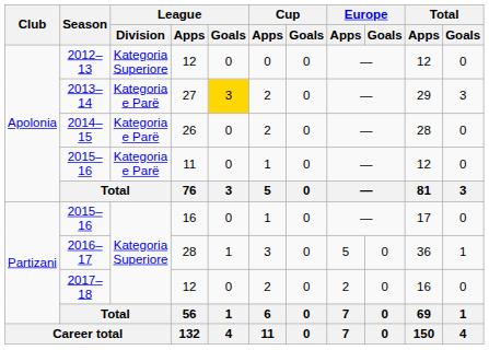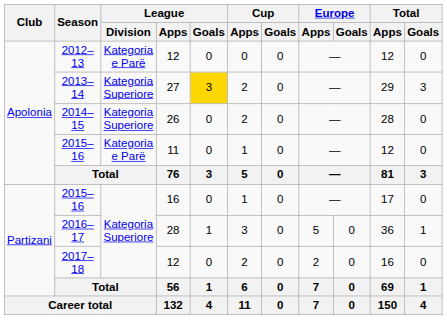2012–13 | League / Division: Kategoria Superiore -> Kategoria e Parë
2013–14 | League / Division: Kategoria e Parë -> Kategoria Superiore
2014–15 | League / Division: Kategoria e Parë -> Kategoria Superiore
